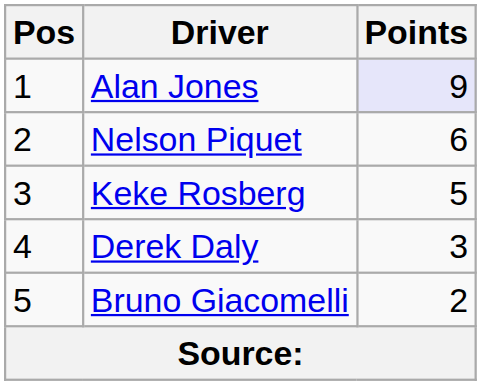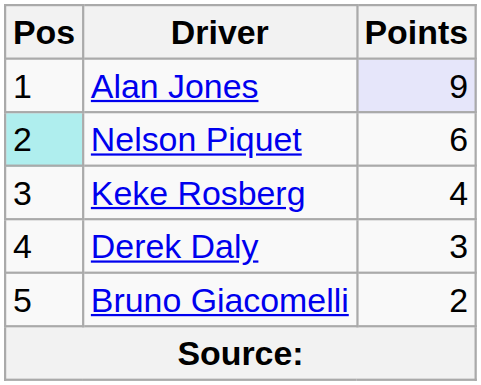Nelson Piquet | Pos: no background -> paleturquoise background
Keke Rosberg | Points: 5 -> 4
